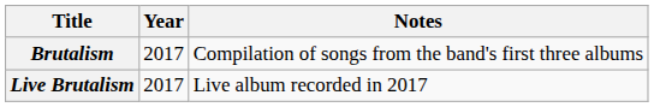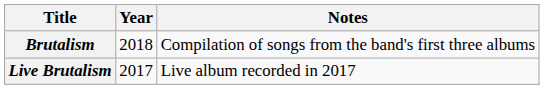Brutalism | Year: 2017 -> 2018
